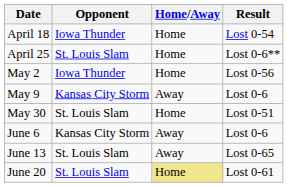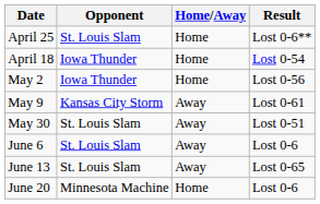rows swapped: April 18 <-> April 25
May 9 | Result: Lost 0-6 -> Lost 0-61
May 30 | Home/Away: Home -> Away
June 6 | Opponent: Kansas City Storm -> St. Louis Slam
June 20 | Opponent: St. Louis Slam -> Minnesota Machine
June 20 | Home/Away: khaki background -> no background
June 20 | Result: Lost 0-61 -> Lost 0-6
